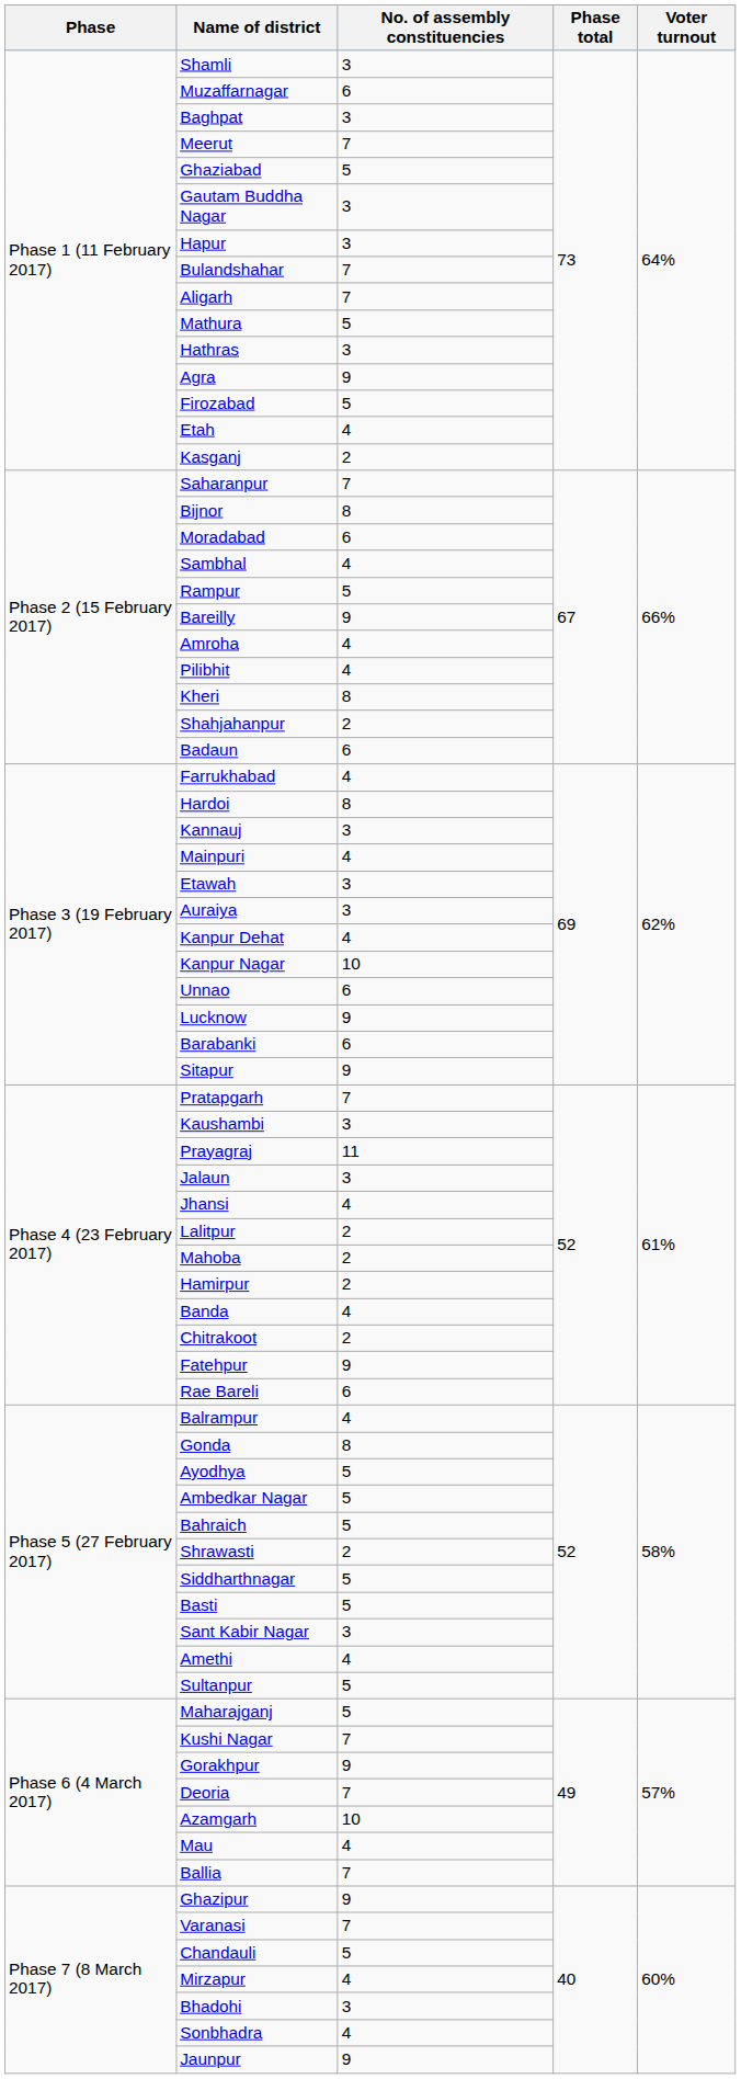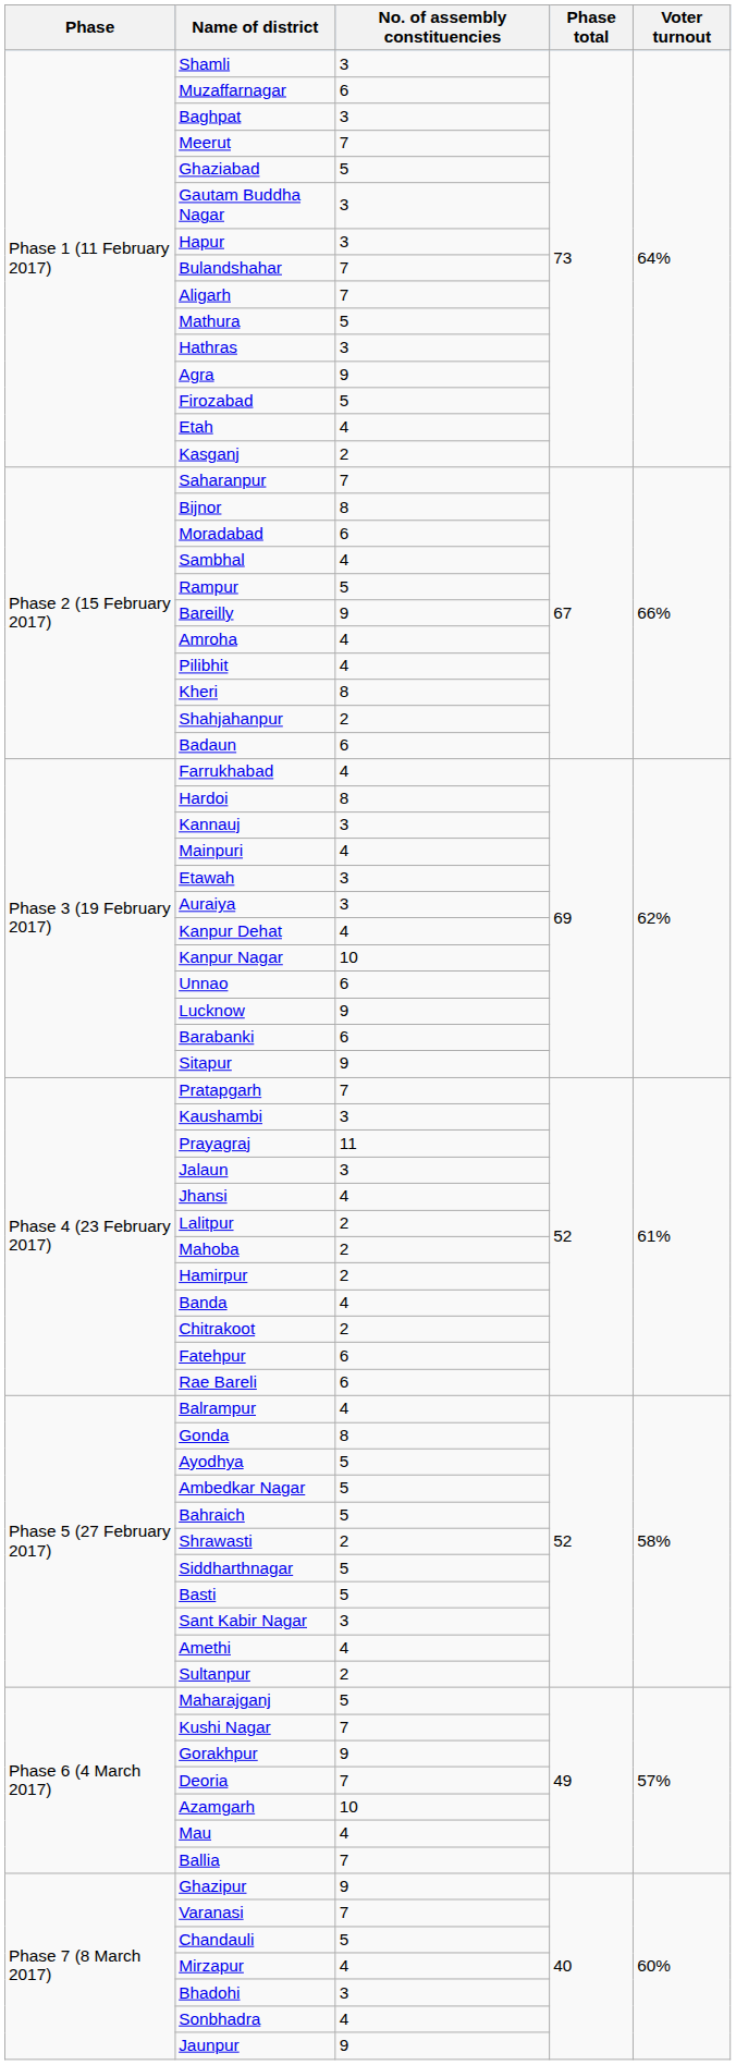Fatehpur | No. of assembly constituencies: 9 -> 6
Sultanpur | No. of assembly constituencies: 5 -> 2
